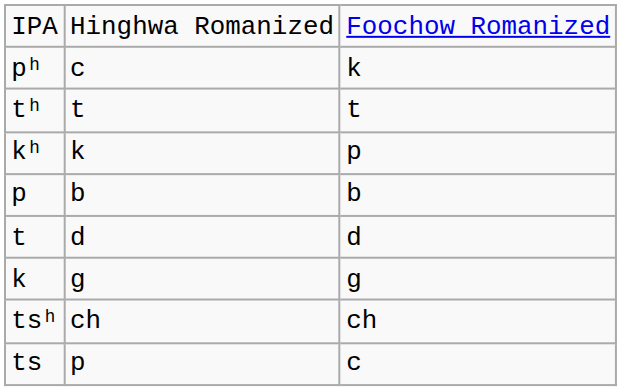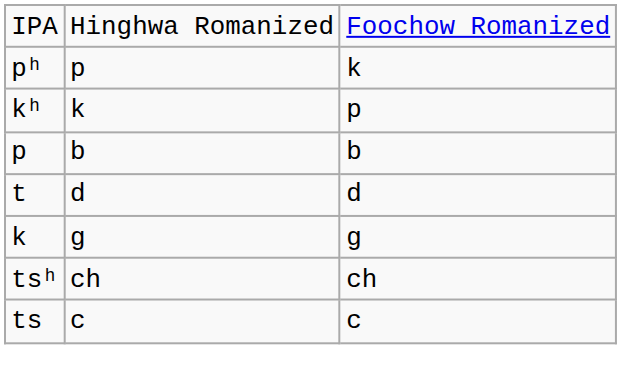pʰ | column 2: c -> p
- row: tʰ | t | t
ts | column 2: p -> c
